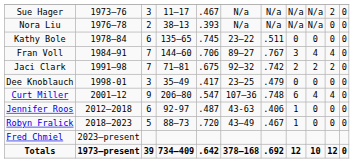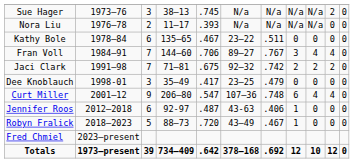Sue Hager | column 4: 11–17 -> 38–13
Sue Hager | column 5: .467 -> .745
Nora Liu | column 4: 38–13 -> 11–17
Kathy Bole | column 5: .745 -> .467
